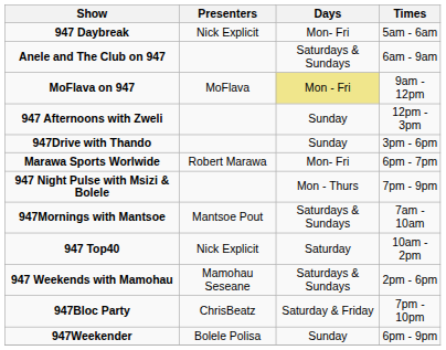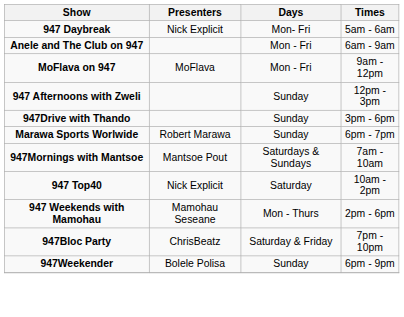Anele and The Club on 947 | Days: Saturdays & Sundays -> Mon - Fri
MoFlava on 947 | Days: khaki background -> no background
Marawa Sports Worlwide | Days: Mon- Fri -> Sunday
- row: 947 Night Pulse with Msizi & Bolele | Mon - Thurs | 7pm - 9pm
947 Weekends with Mamohau | Days: Saturdays & Sundays -> Mon - Thurs
